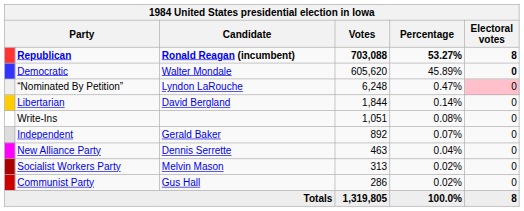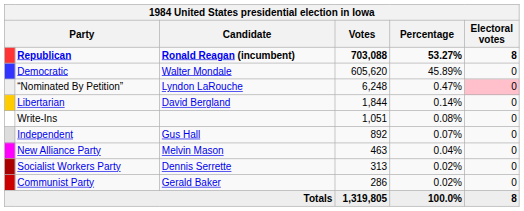Democratic | Electoral votes: bold -> normal
Independent | Candidate: Gerald Baker -> Gus Hall
New Alliance Party | Candidate: Dennis Serrette -> Melvin Mason
Socialist Workers Party | Candidate: Melvin Mason -> Dennis Serrette
Communist Party | Candidate: Gus Hall -> Gerald Baker
